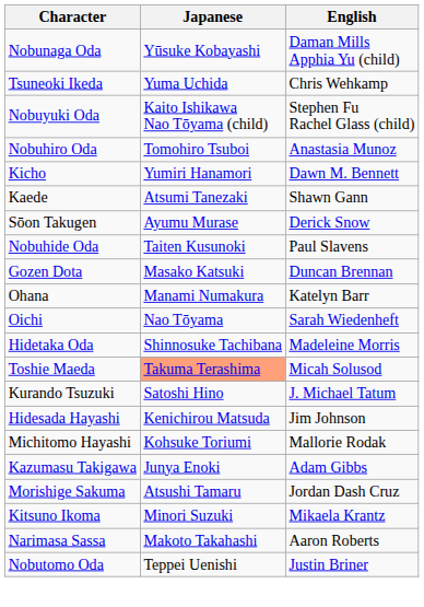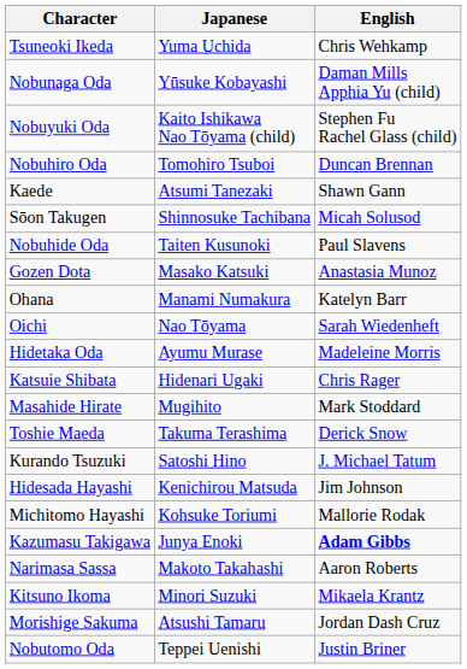rows swapped: Nobunaga Oda <-> Tsuneoki Ikeda
Nobuhiro Oda | English: Anastasia Munoz -> Duncan Brennan
- row: Kicho | Yumiri Hanamori | Dawn M. Bennett
Sōon Takugen | Japanese: Ayumu Murase -> Shinnosuke Tachibana
Sōon Takugen | English: Derick Snow -> Micah Solusod
Gozen Dota | English: Duncan Brennan -> Anastasia Munoz
Hidetaka Oda | Japanese: Shinnosuke Tachibana -> Ayumu Murase
+ row: Katsuie Shibata | Hidenari Ugaki | Chris Rager
+ row: Masahide Hirate | Mugihito | Mark Stoddard
Toshie Maeda | Japanese: lightsalmon background -> no background
Toshie Maeda | English: Micah Solusod -> Derick Snow
Kazumasu Takigawa | English: normal -> bold
rows swapped: Narimasa Sassa <-> Morishige Sakuma
